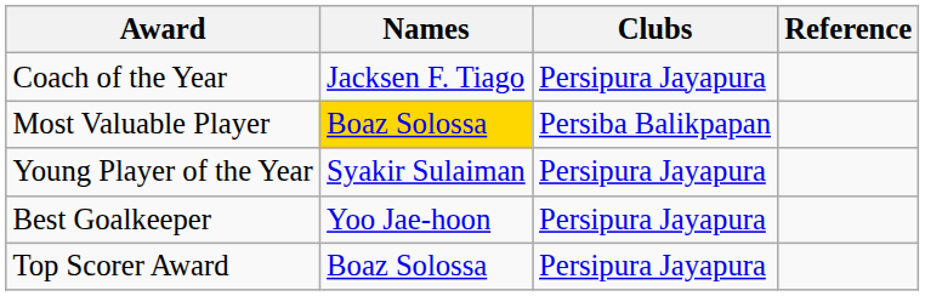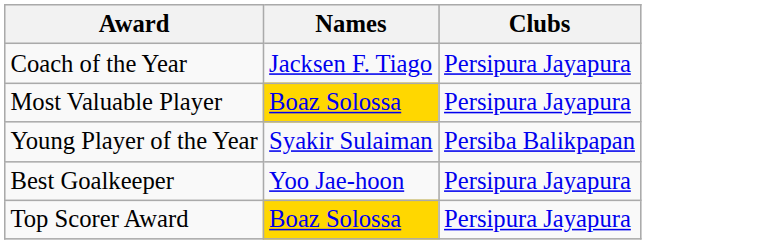- column: Reference
Most Valuable Player | Clubs: Persiba Balikpapan -> Persipura Jayapura
Young Player of the Year | Clubs: Persipura Jayapura -> Persiba Balikpapan
Top Scorer Award | Names: no background -> gold background
